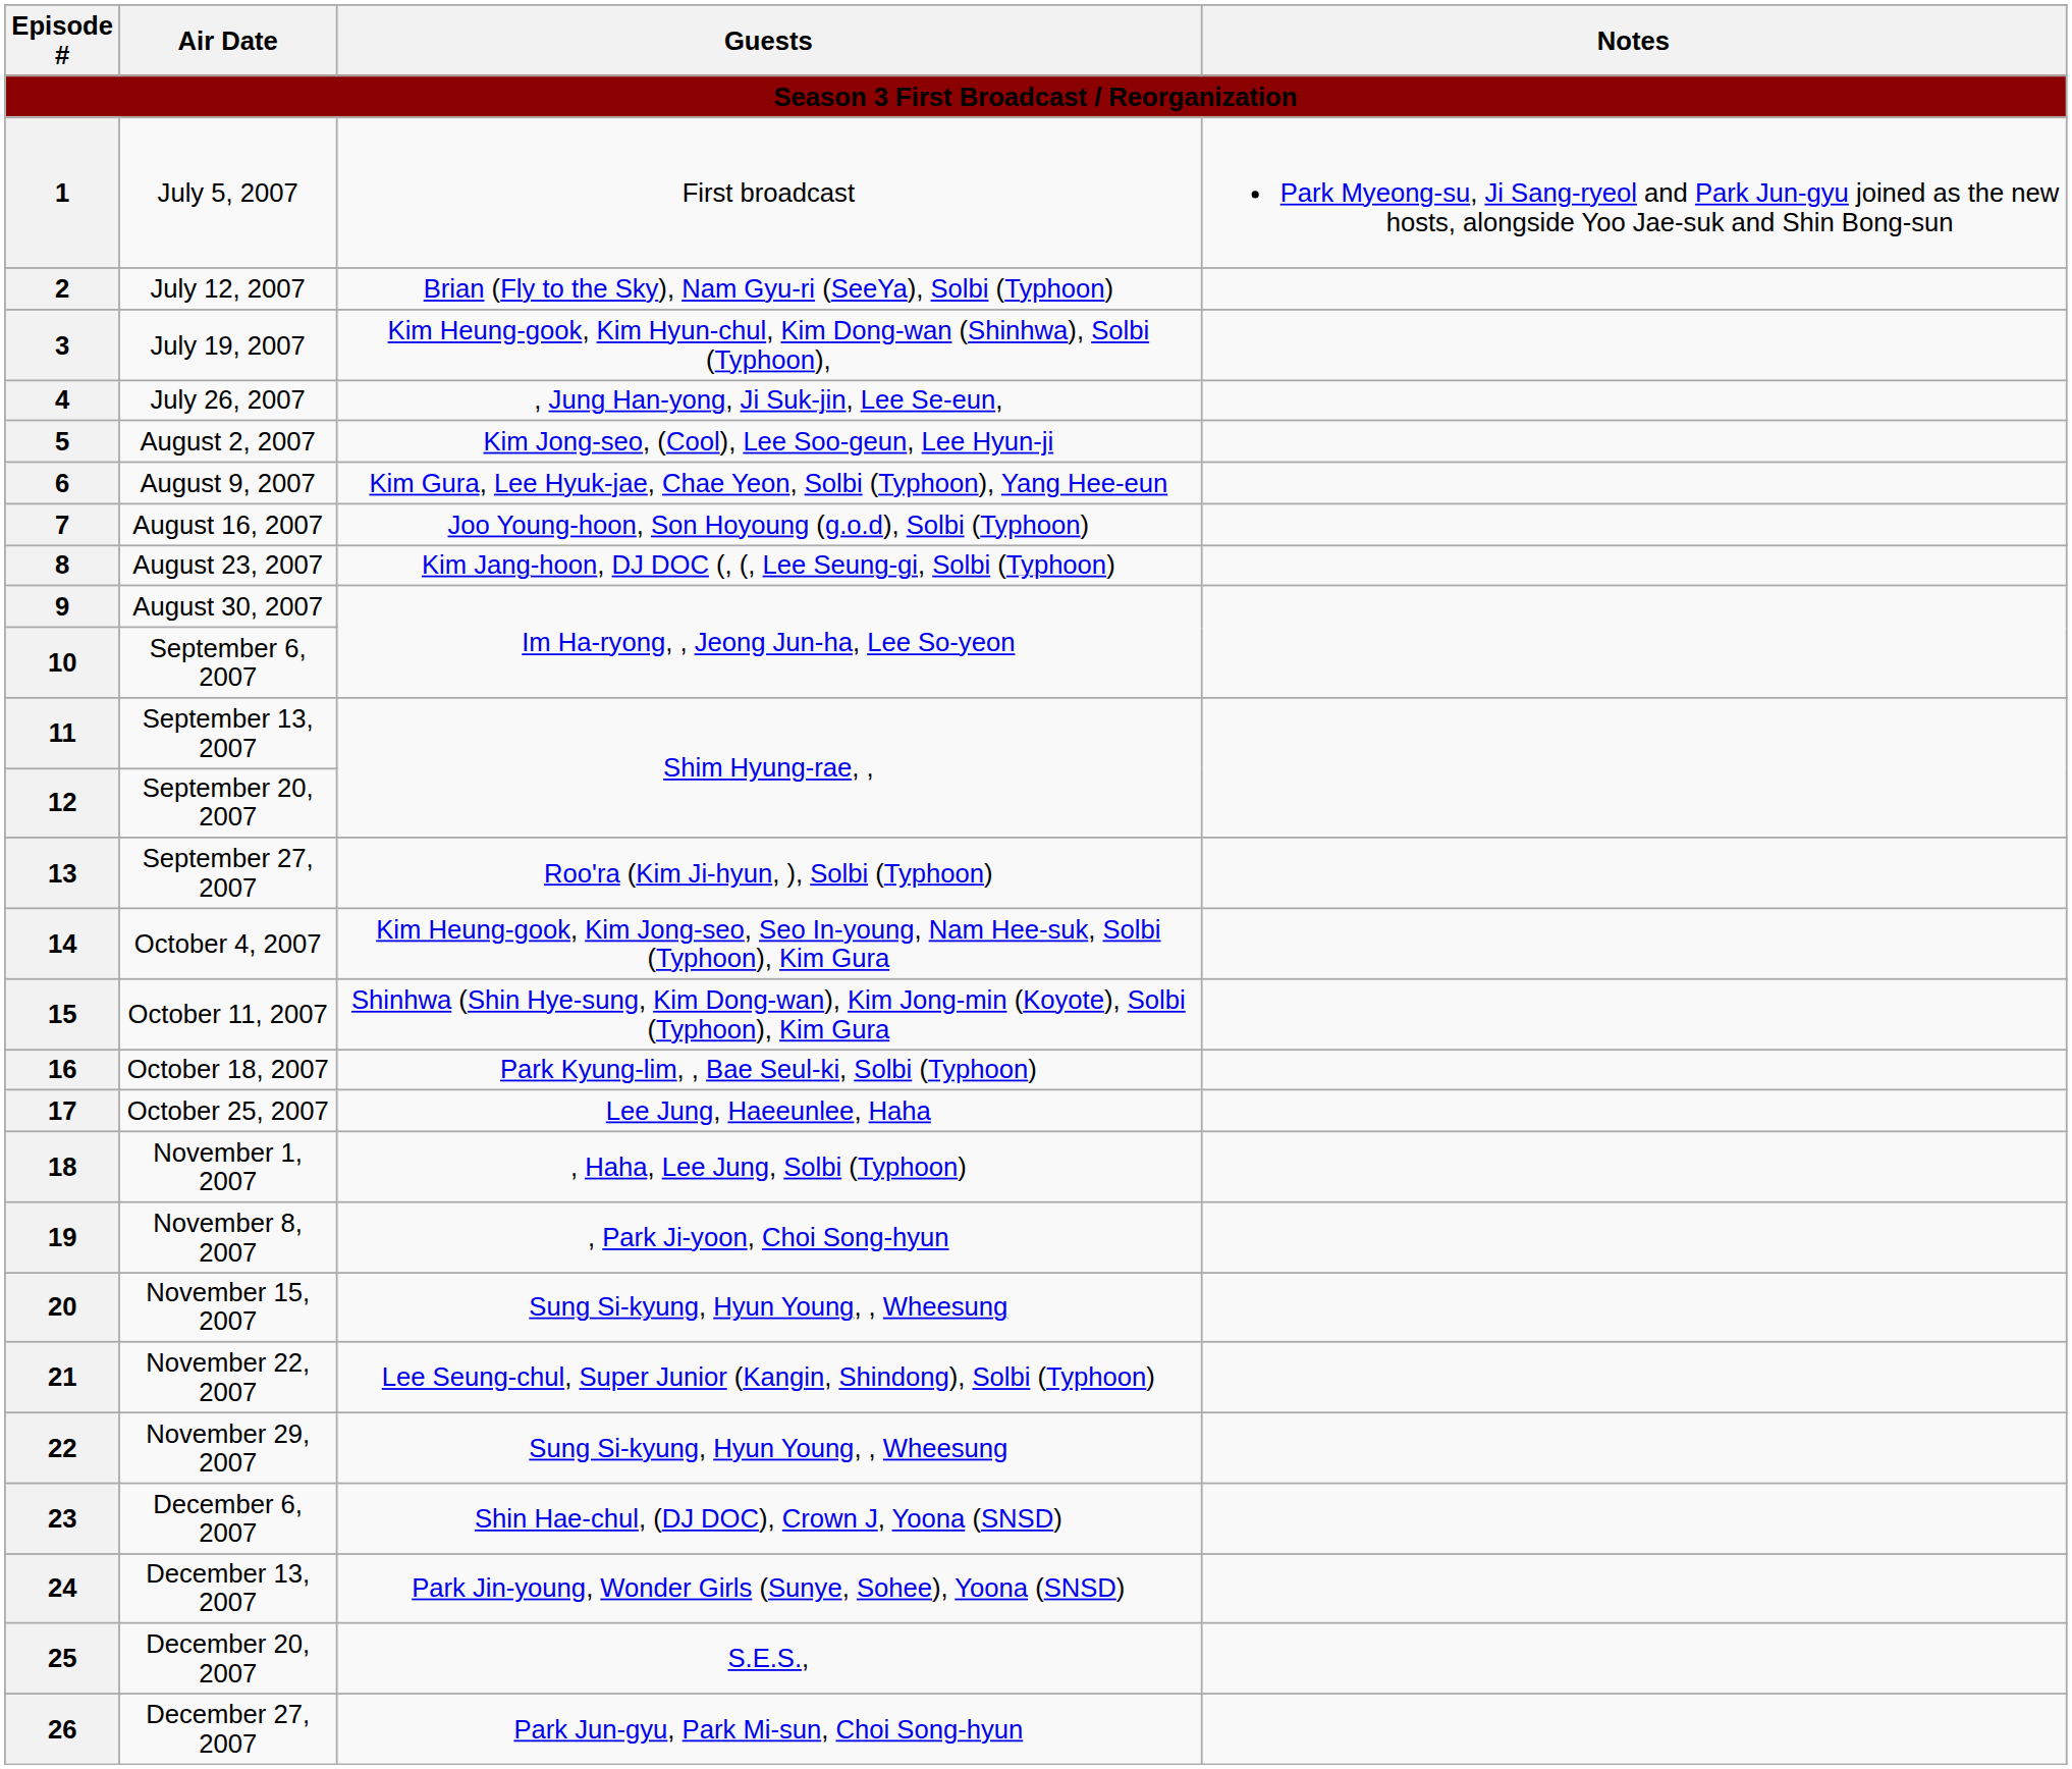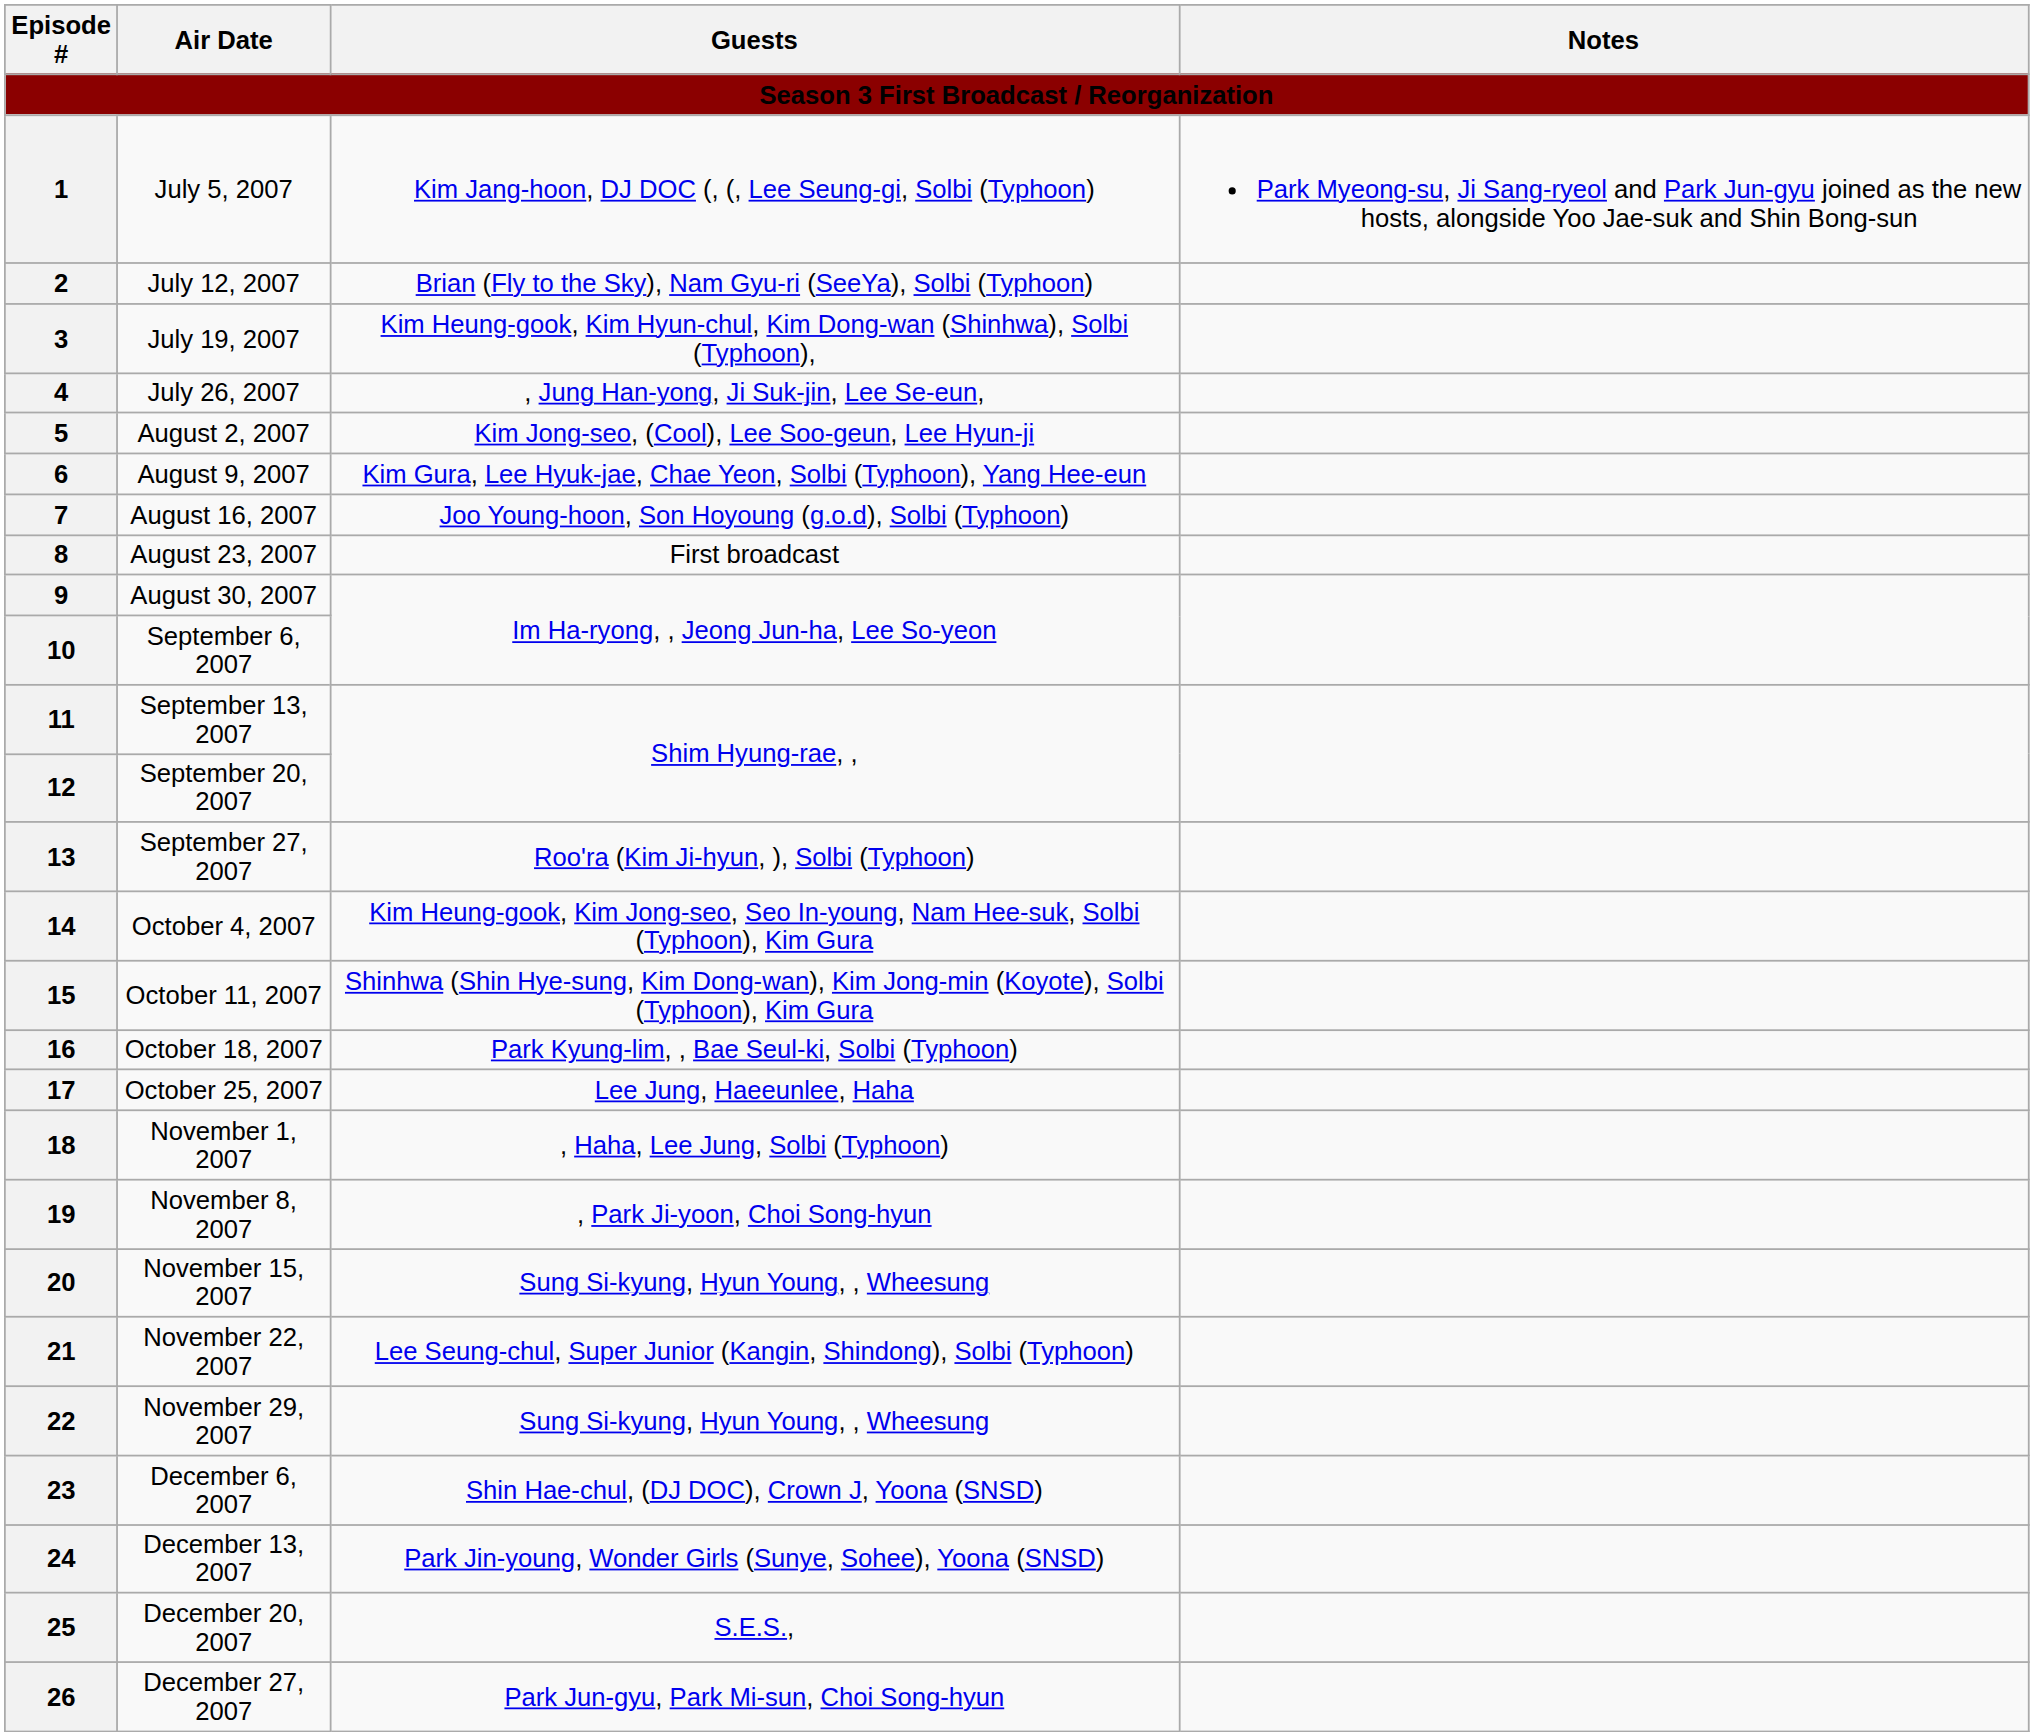1 | Guests: First broadcast -> Kim Jang-hoon, DJ DOC (, (, Lee Seung-gi, Solbi (Typhoon)
8 | Guests: Kim Jang-hoon, DJ DOC (, (, Lee Seung-gi, Solbi (Typhoon) -> First broadcast
